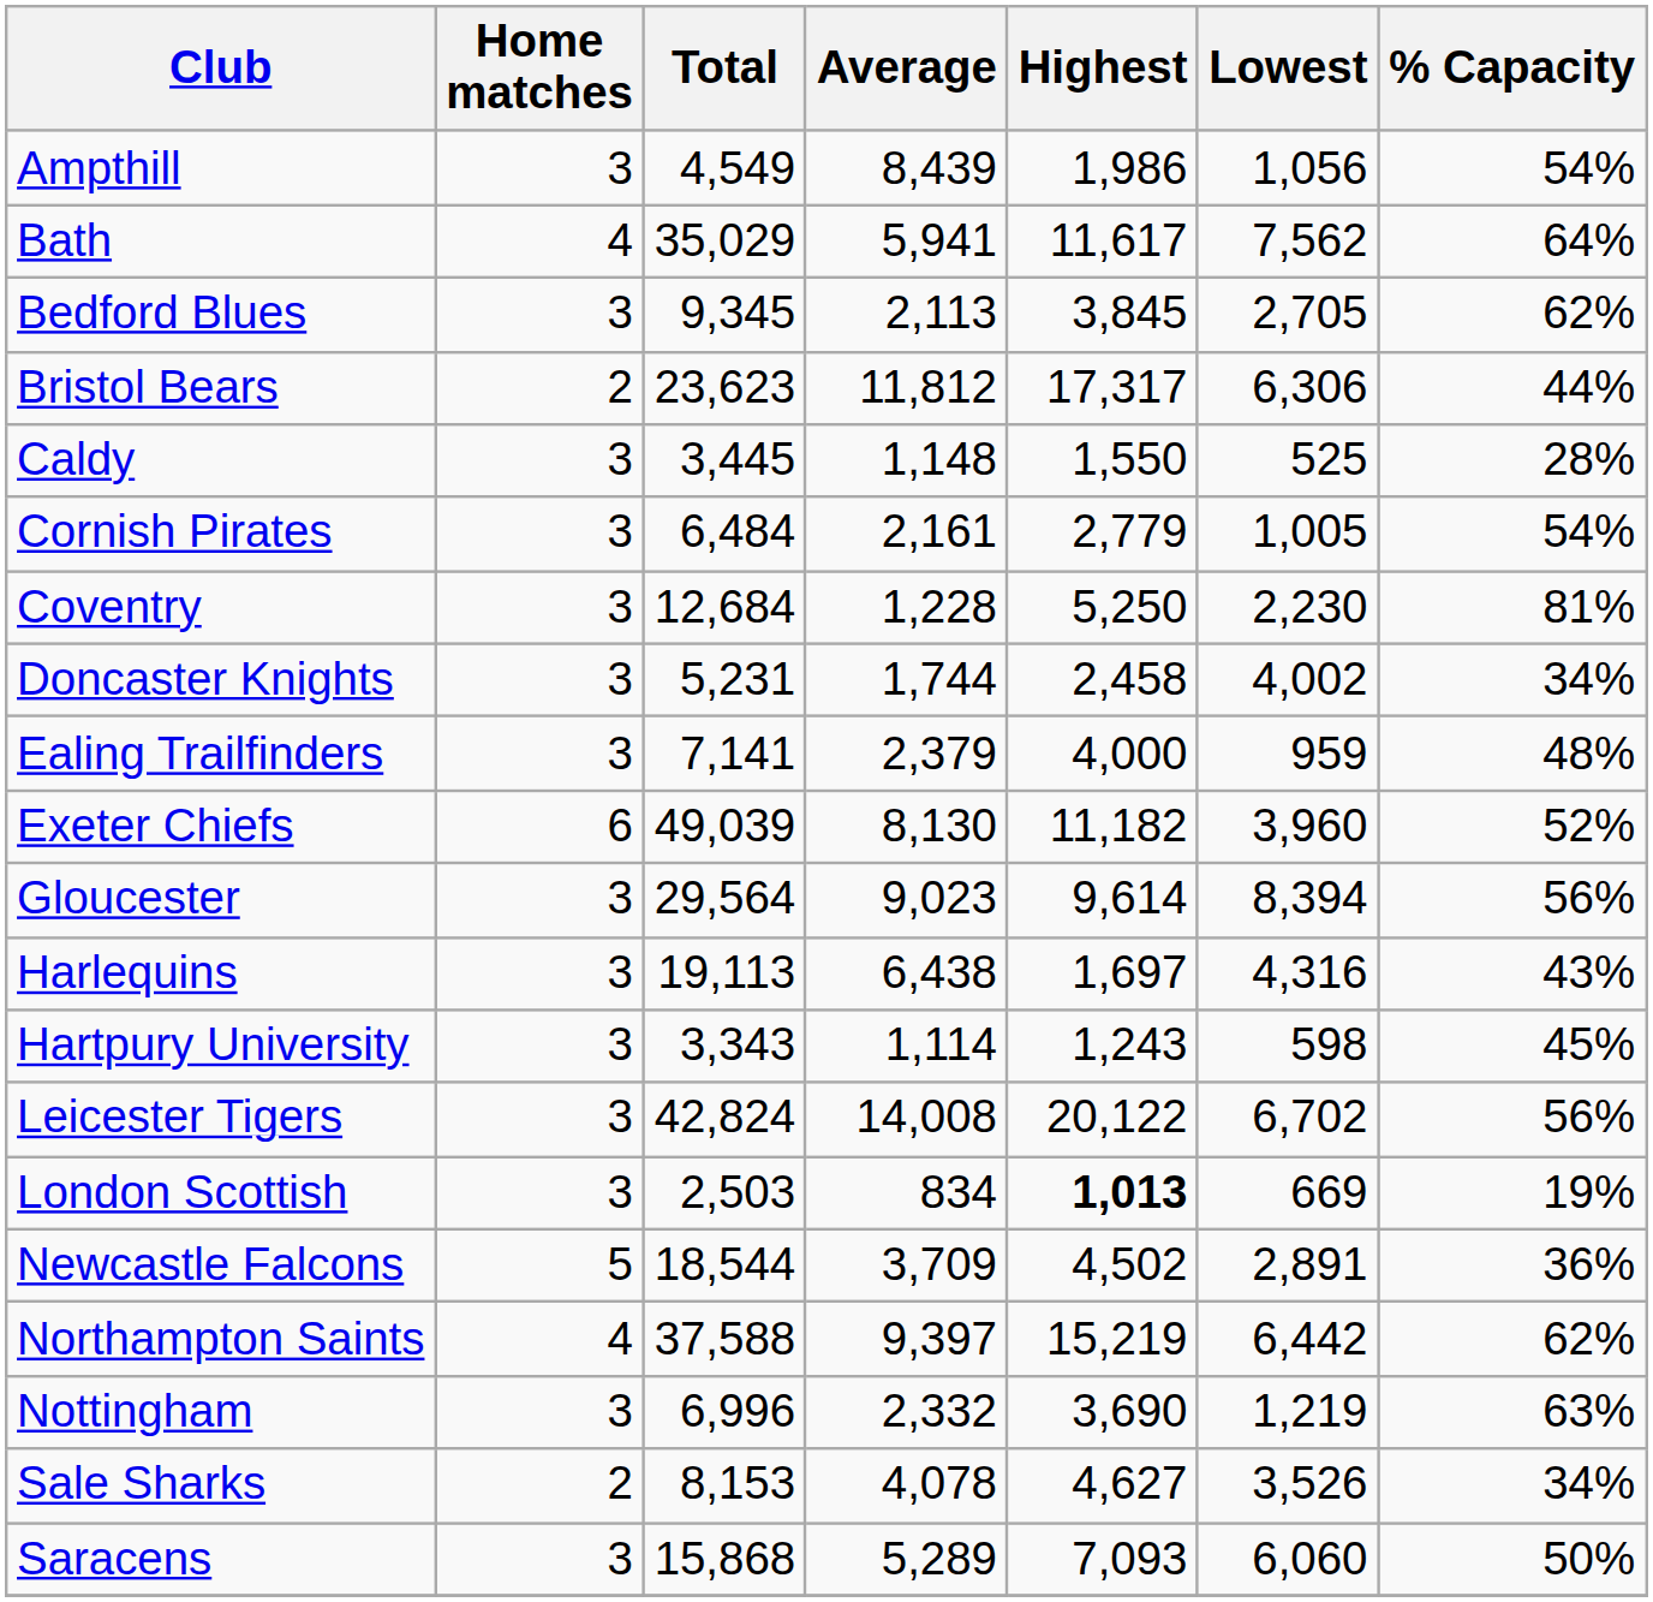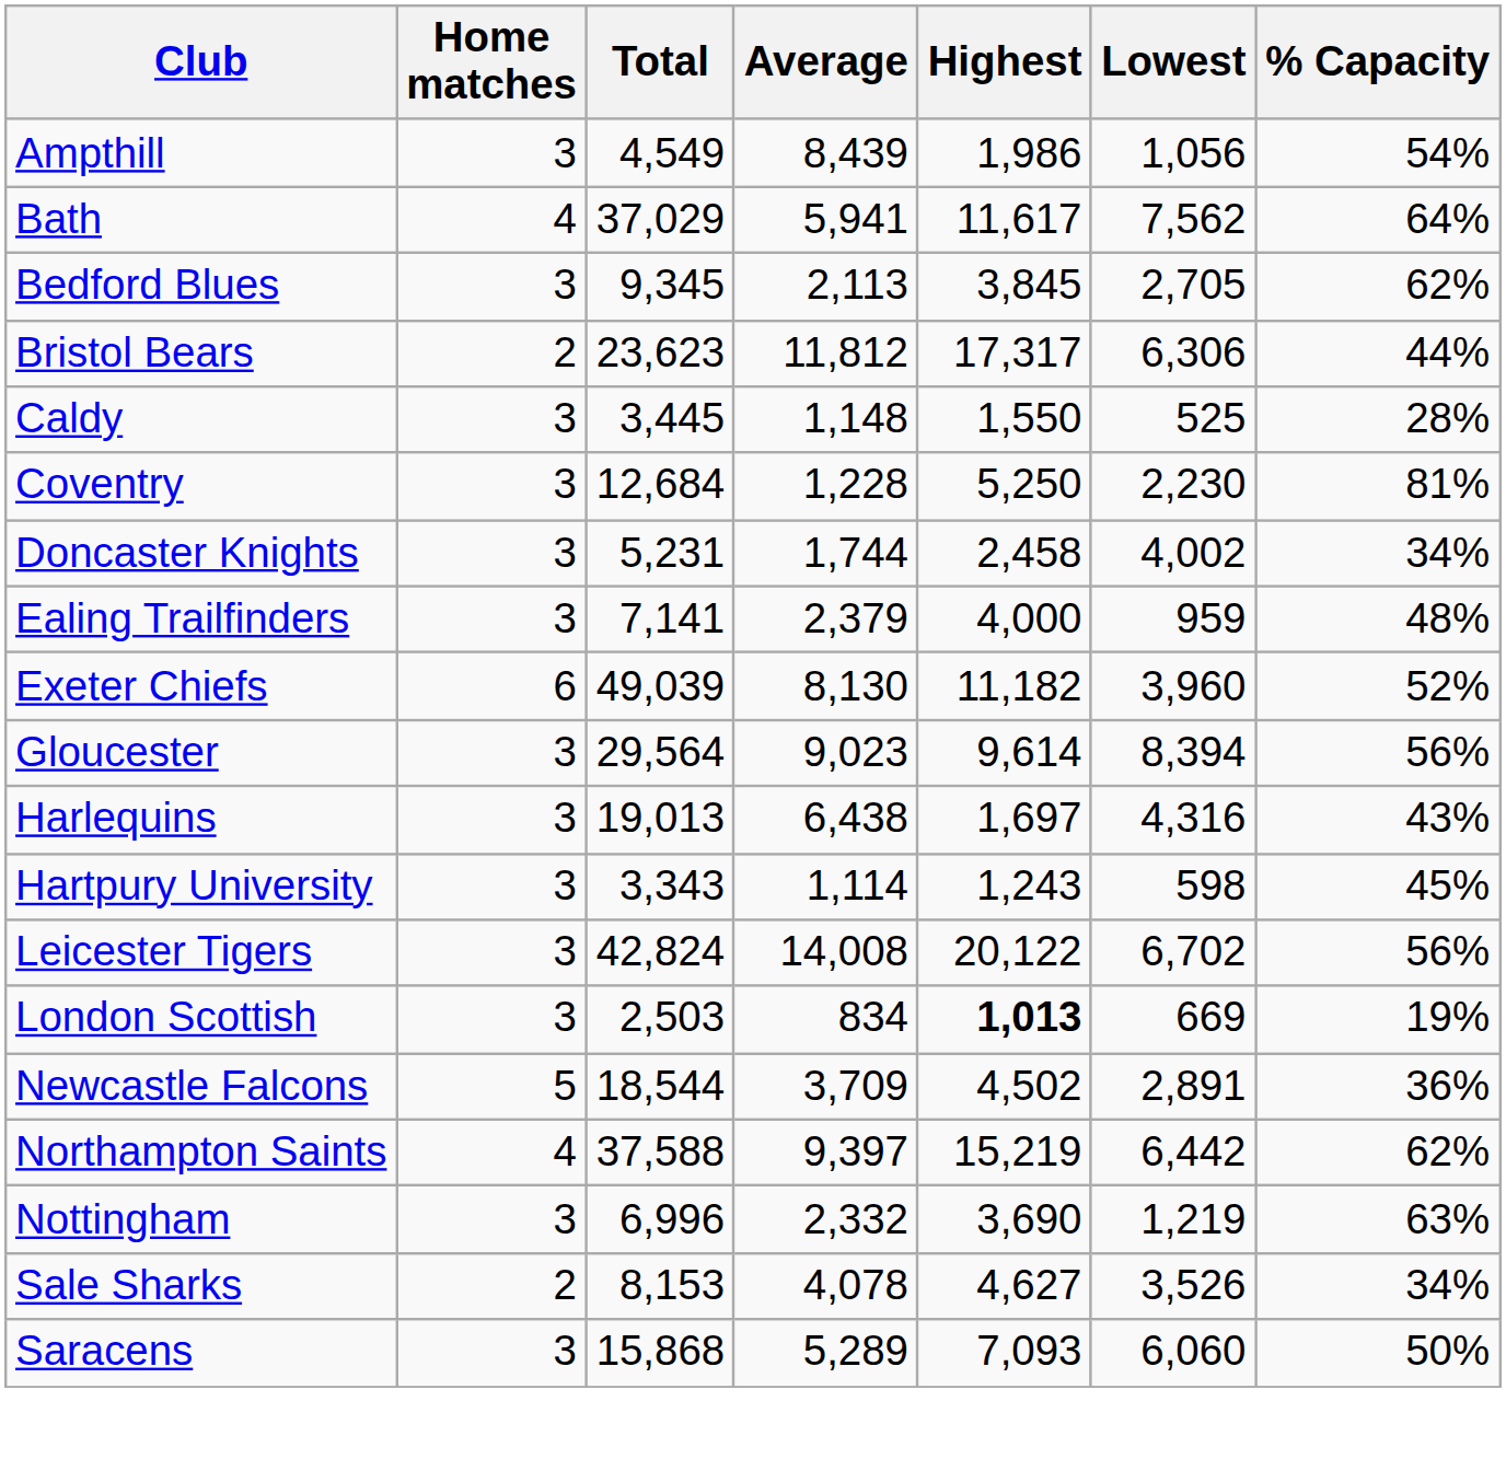Bath | Total: 35,029 -> 37,029
- row: Cornish Pirates | 3 | 6,484 | 2,161 | 2,779 | 1,005 | 54%
Harlequins | Total: 19,113 -> 19,013
